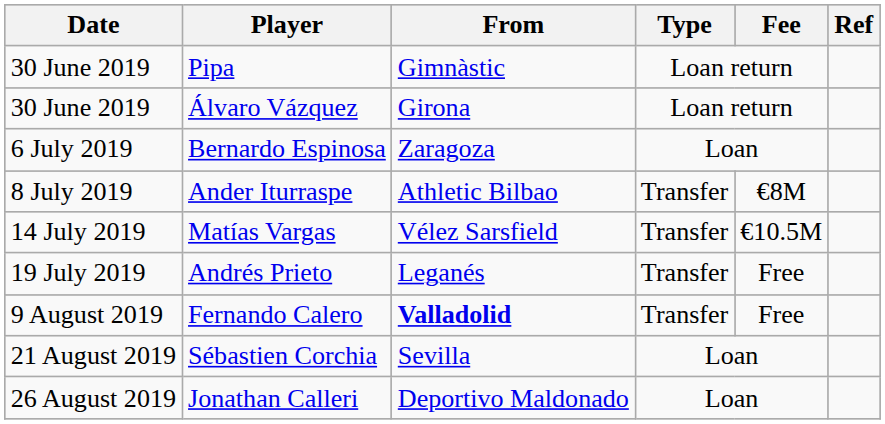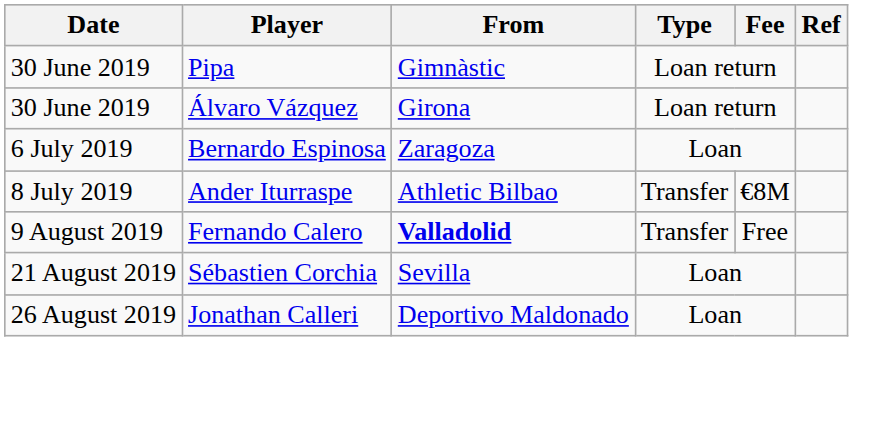- row: 14 July 2019 | Matías Vargas | Vélez Sarsfield | Transfer | €10.5M
- row: 19 July 2019 | Andrés Prieto | Leganés | Transfer | Free
